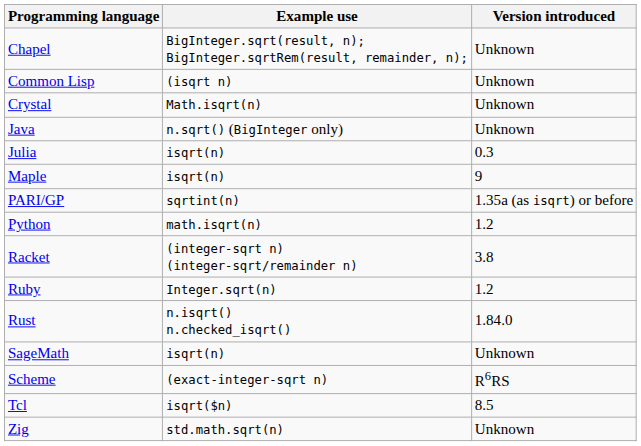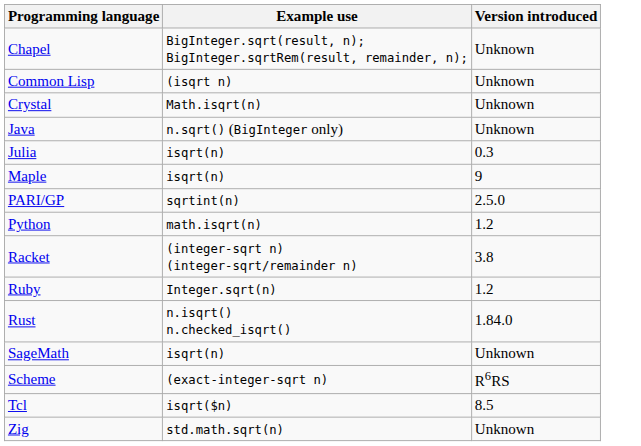PARI/GP | Version introduced: 1.35a (as isqrt) or before -> 2.5.0
